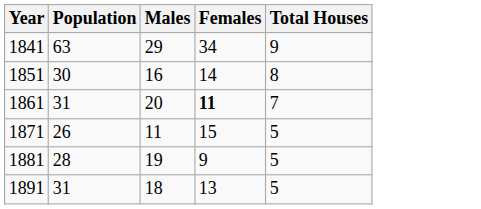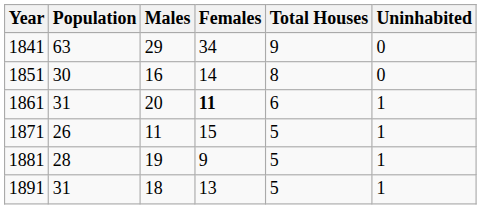+ column: Uninhabited | 0 | 0 | 1 | 1 | 1 | 1
1861 | Total Houses: 7 -> 6
